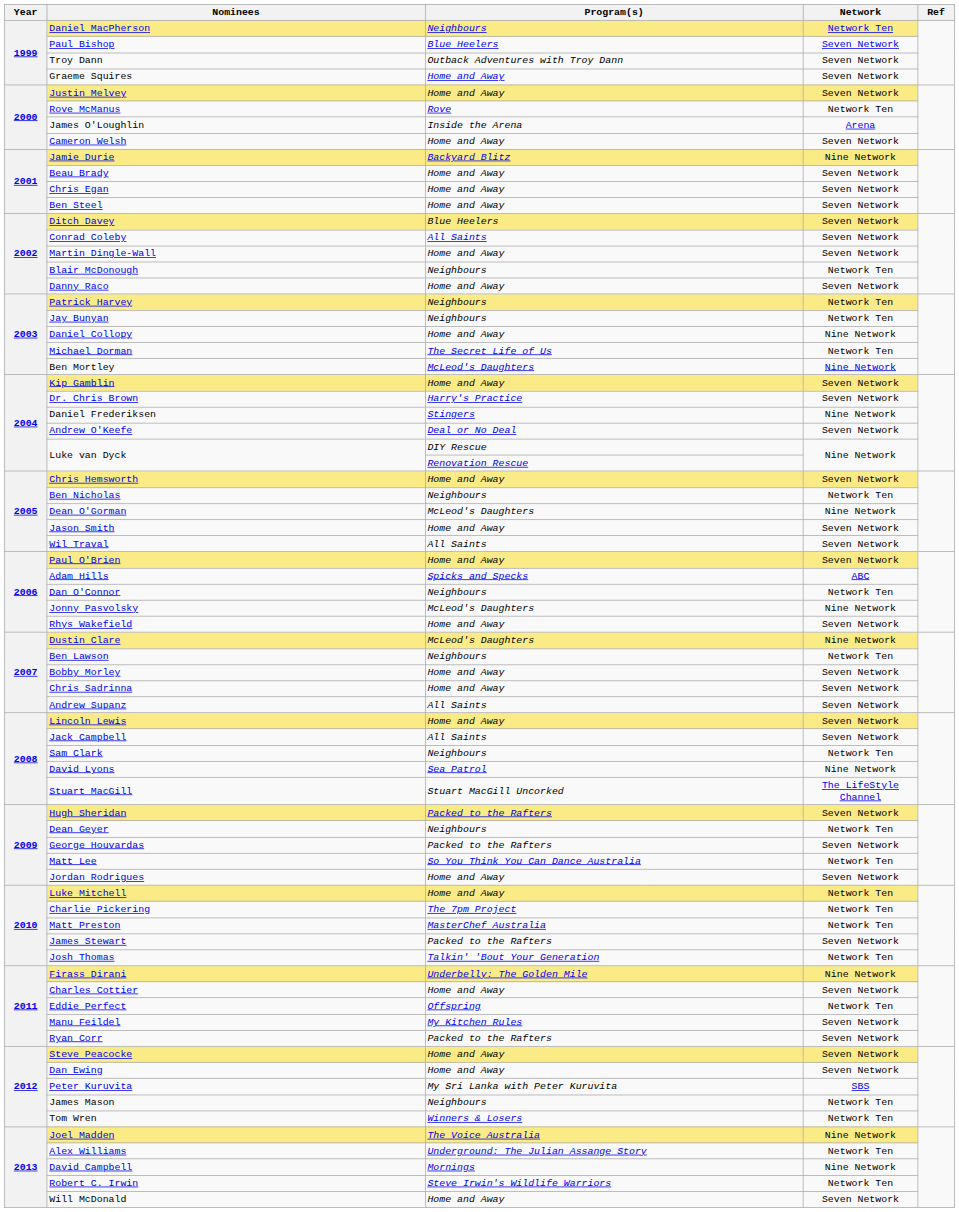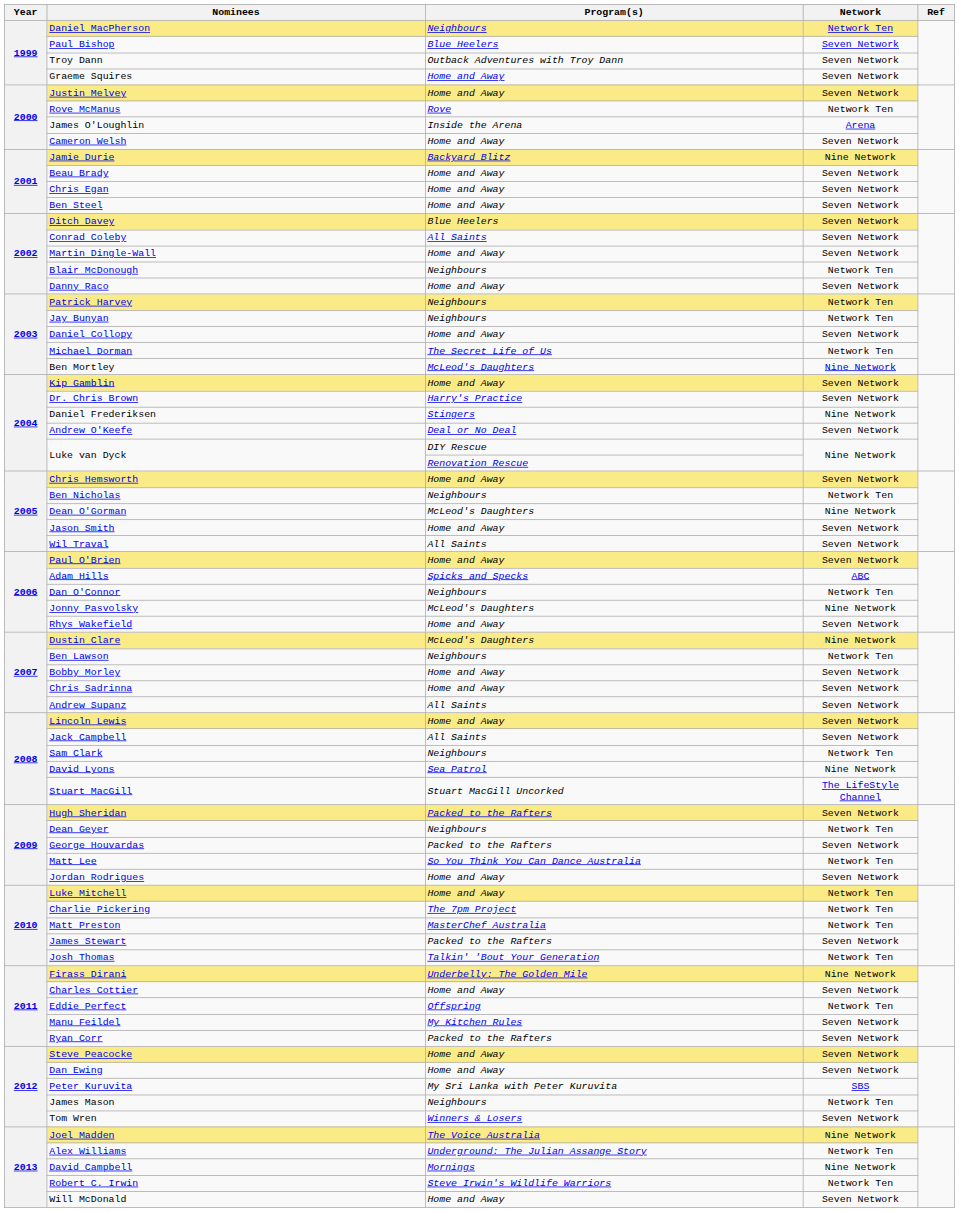Daniel Collopy | Network: Nine Network -> Seven Network
Tom Wren | Network: Network Ten -> Seven Network
